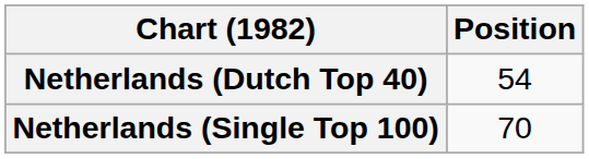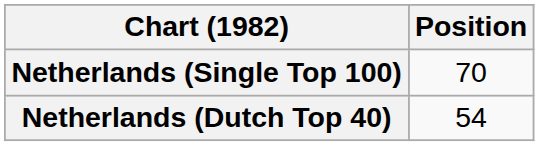rows swapped: Netherlands (Dutch Top 40) <-> Netherlands (Single Top 100)
